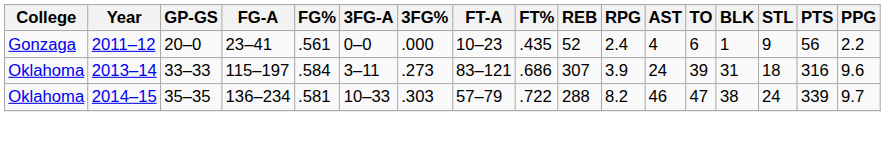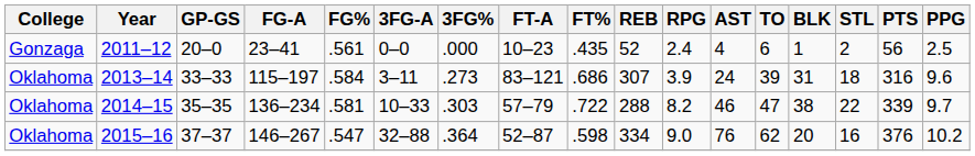2011–12 | STL: 9 -> 2
2011–12 | PPG: 2.2 -> 2.5
2014–15 | STL: 24 -> 22
+ row: Oklahoma | 2015–16 | 37–37 | 146–267 | .547 | 32–88 | .364 | 52–87 | .598 | 334 | 9.0 | 76 | 62 | 20 | 16 | 376 | 10.2
